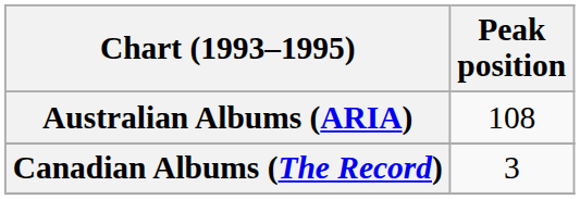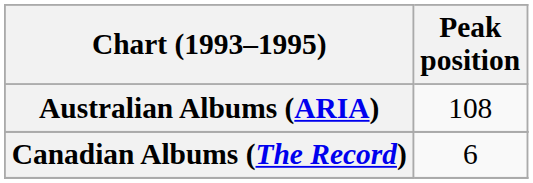Canadian Albums (The Record) | Peak position: 3 -> 6
